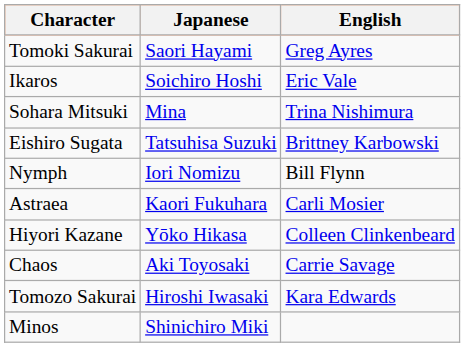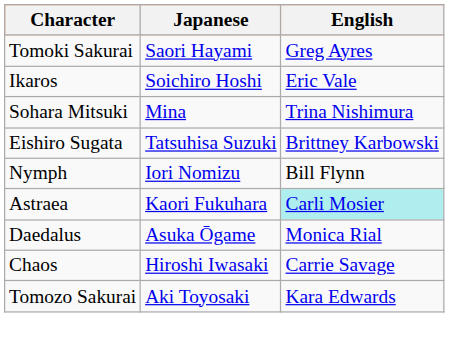Astraea | English: no background -> paleturquoise background
- row: Hiyori Kazane | Yōko Hikasa | Colleen Clinkenbeard
+ row: Daedalus | Asuka Ōgame | Monica Rial
Chaos | Japanese: Aki Toyosaki -> Hiroshi Iwasaki
Tomozo Sakurai | Japanese: Hiroshi Iwasaki -> Aki Toyosaki
- row: Minos | Shinichiro Miki
